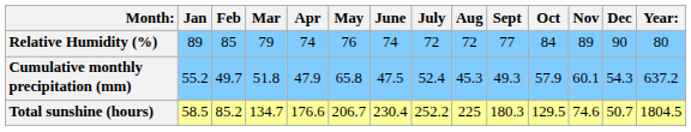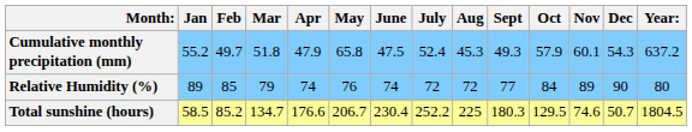rows swapped: Cumulative monthly precipitation (mm) <-> Relative Humidity (%)
